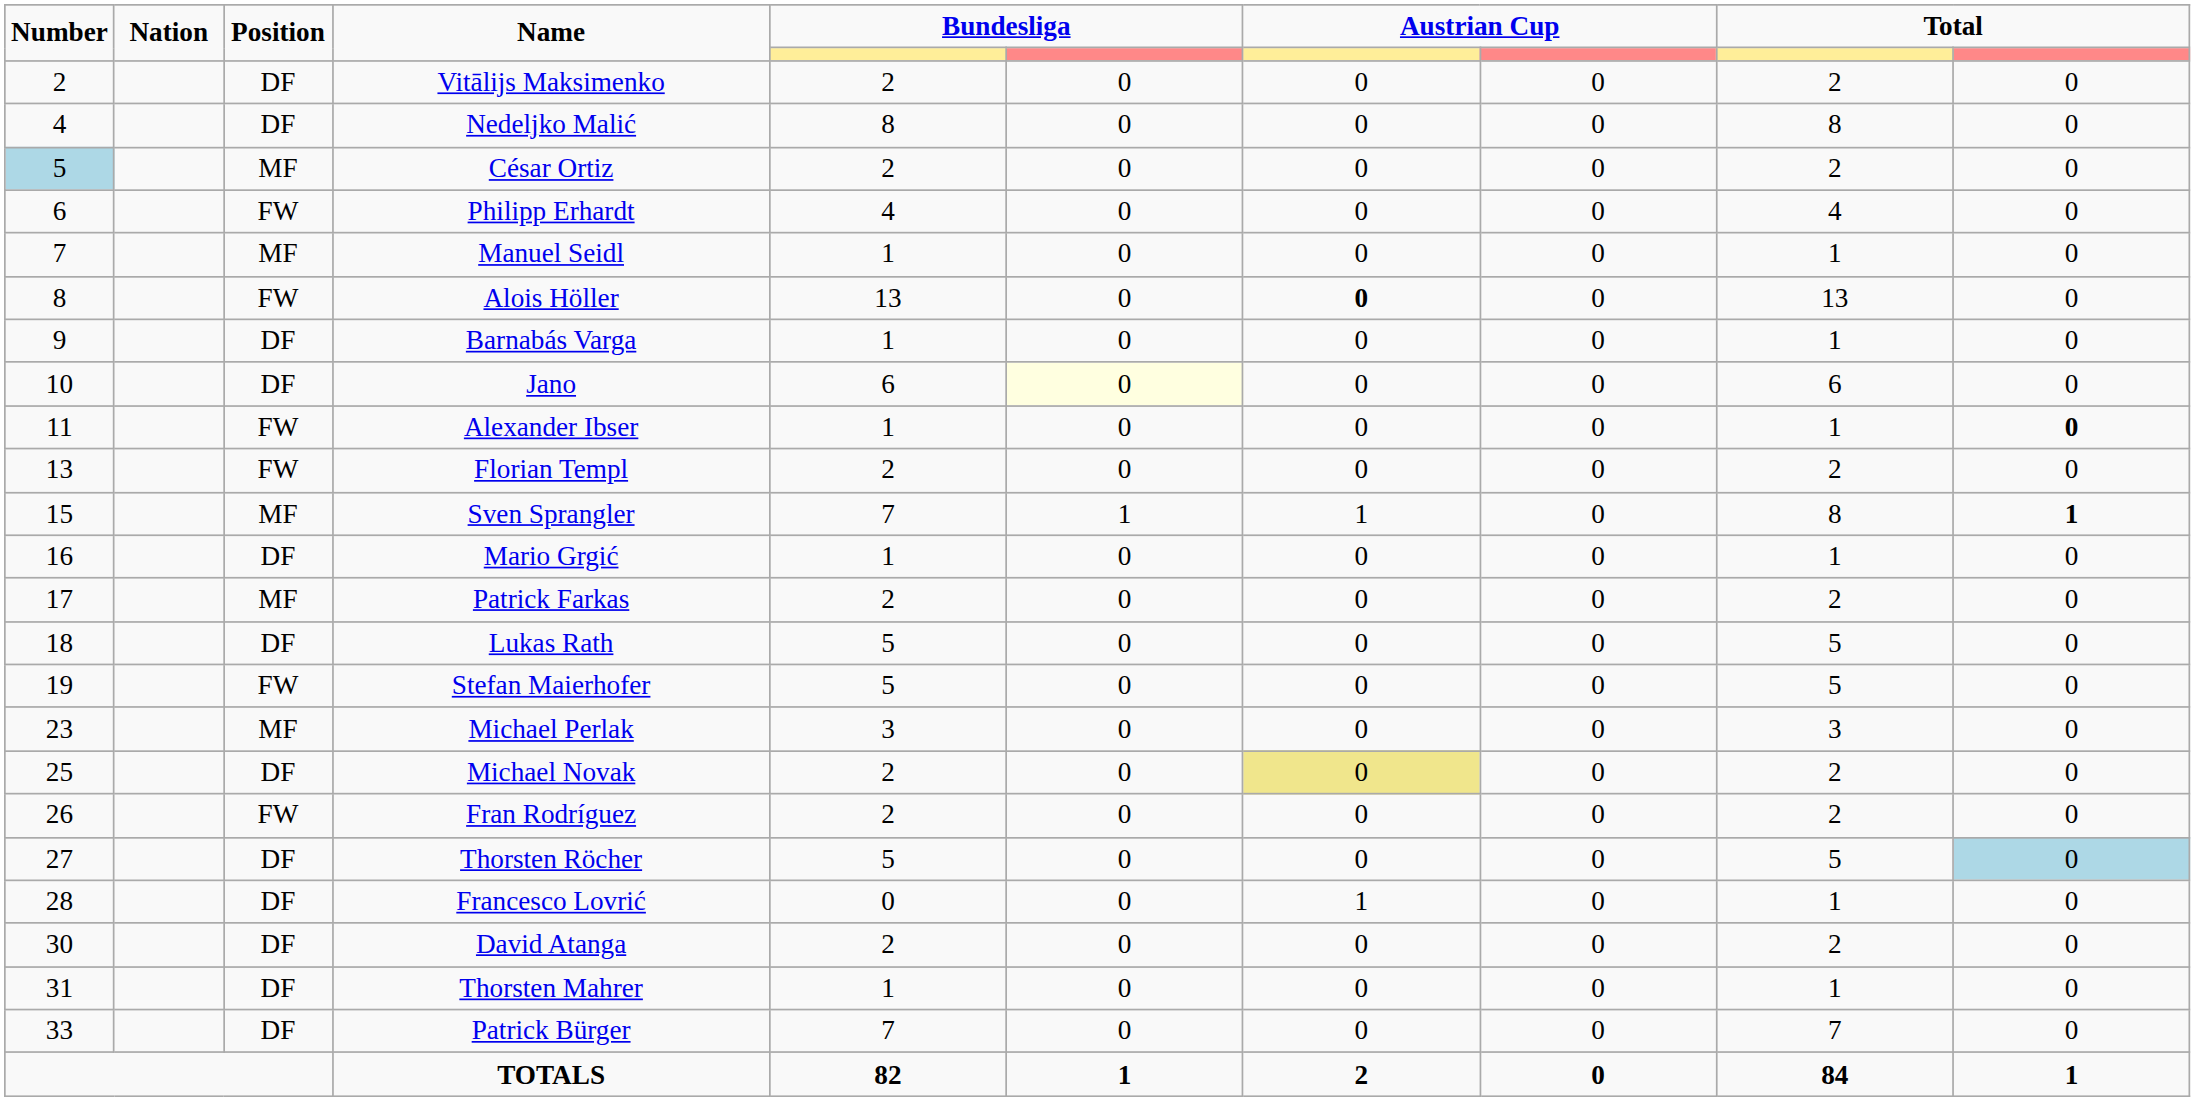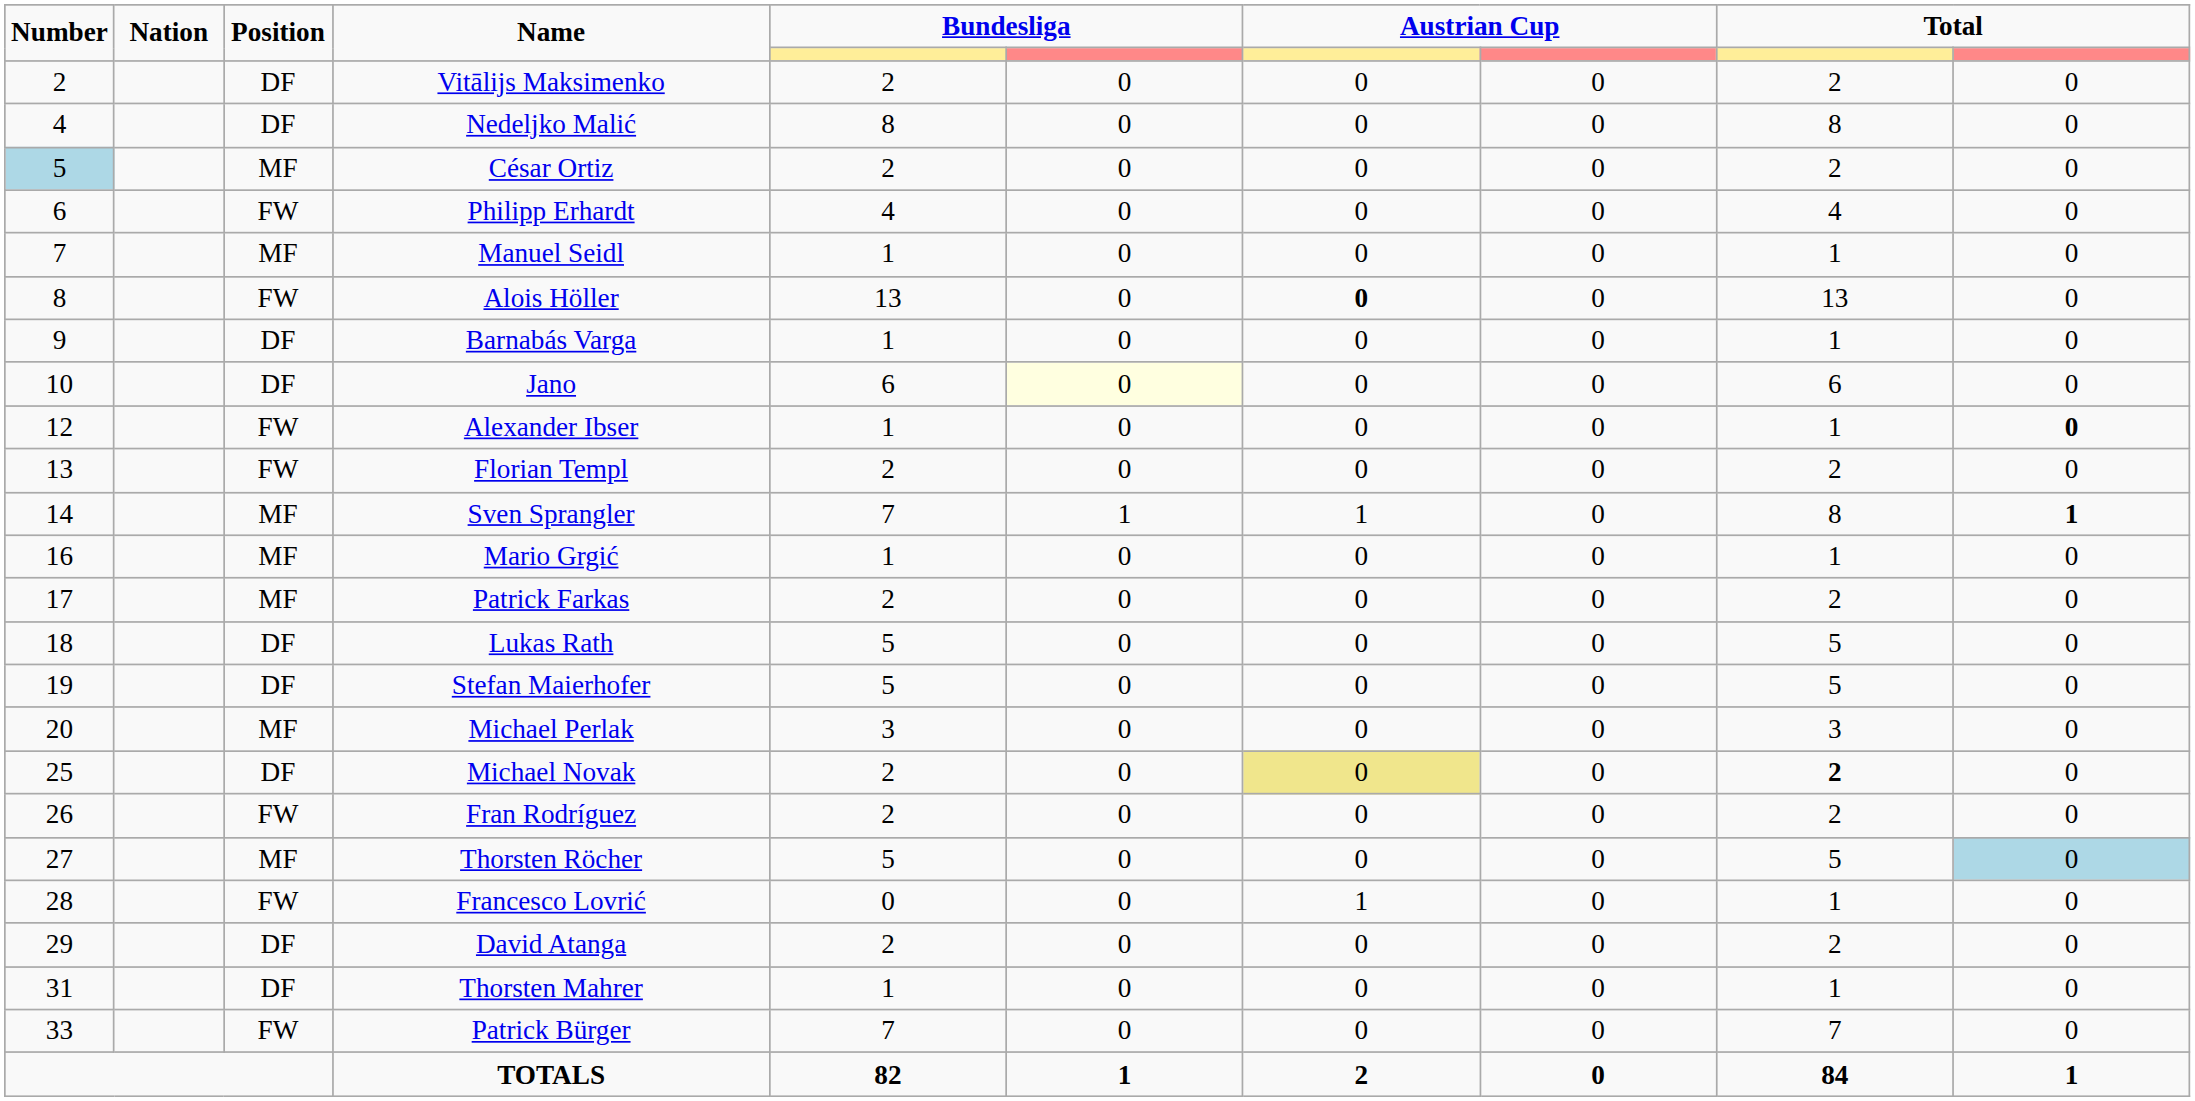Alexander Ibser | Number: 11 -> 12
Sven Sprangler | Number: 15 -> 14
Mario Grgić | Position: DF -> MF
Stefan Maierhofer | Position: FW -> DF
Michael Perlak | Number: 23 -> 20
Michael Novak | column 9: normal -> bold
Thorsten Röcher | Position: DF -> MF
Francesco Lovrić | Position: DF -> FW
David Atanga | Number: 30 -> 29
Patrick Bürger | Position: DF -> FW
